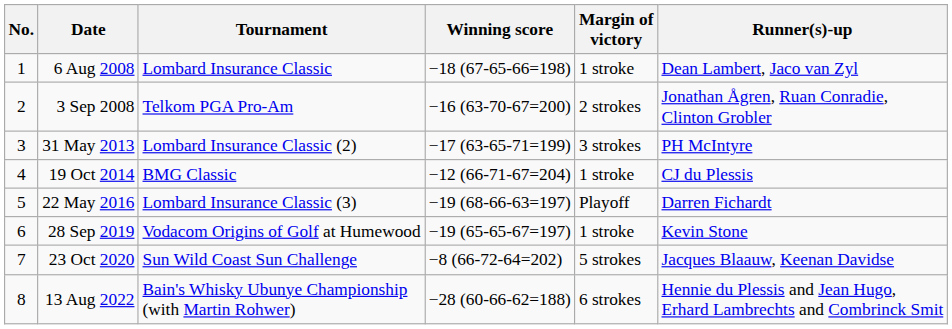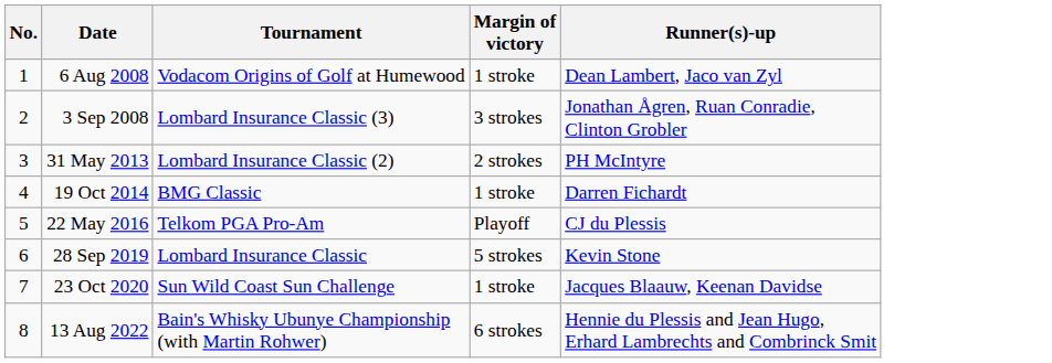- column: Winning score | −18 (67-65-66=198) | −16 (63-70-67=200) | −17 (63-65-71=199) | −12 (66-71-67=204) | −19 (68-66-63=197) | −19 (65-65-67=197) | −8 (66-72-64=202) | −28 (60-66-62=188)
6 Aug 2008 | Tournament: Lombard Insurance Classic -> Vodacom Origins of Golf at Humewood
3 Sep 2008 | Tournament: Telkom PGA Pro-Am -> Lombard Insurance Classic (3)
3 Sep 2008 | Margin of victory: 2 strokes -> 3 strokes
31 May 2013 | Margin of victory: 3 strokes -> 2 strokes
19 Oct 2014 | Runner(s)-up: CJ du Plessis -> Darren Fichardt
22 May 2016 | Tournament: Lombard Insurance Classic (3) -> Telkom PGA Pro-Am
22 May 2016 | Runner(s)-up: Darren Fichardt -> CJ du Plessis
28 Sep 2019 | Tournament: Vodacom Origins of Golf at Humewood -> Lombard Insurance Classic
28 Sep 2019 | Margin of victory: 1 stroke -> 5 strokes
23 Oct 2020 | Margin of victory: 5 strokes -> 1 stroke
